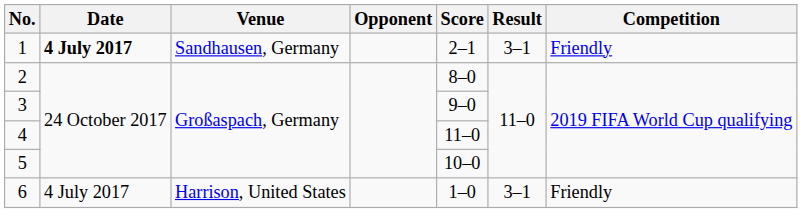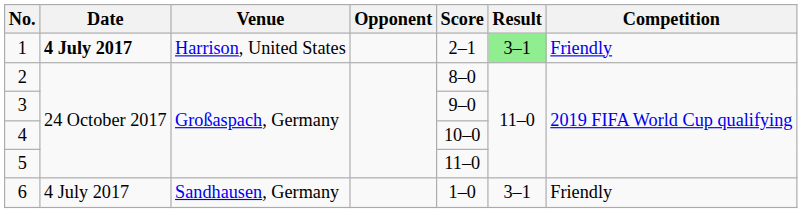1 | Venue: Sandhausen, Germany -> Harrison, United States
1 | Result: no background -> lightgreen background
4 | Score: 11–0 -> 10–0
5 | Score: 10–0 -> 11–0
6 | Venue: Harrison, United States -> Sandhausen, Germany
